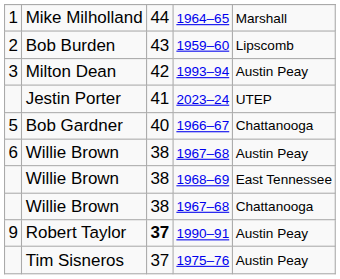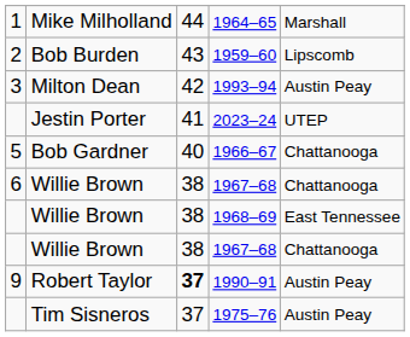6 / 1967–68 | column 5: Austin Peay -> Chattanooga
